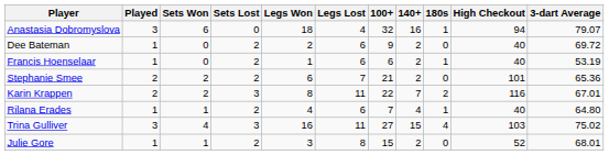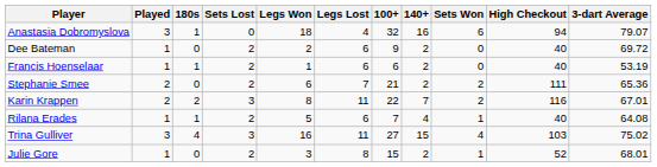columns swapped: Sets Won <-> 180s
Stephanie Smee | High Checkout: 101 -> 111
Rilana Erades | Legs Won: 4 -> 5
Rilana Erades | 3-dart Average: 64.80 -> 64.08
